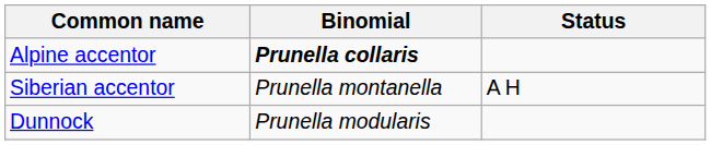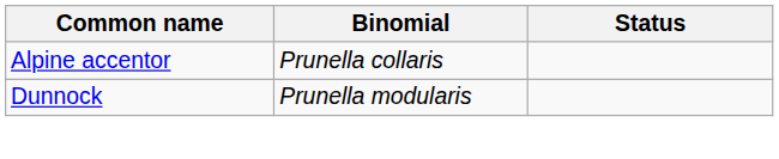Alpine accentor | Binomial: bold -> normal
- row: Siberian accentor | Prunella montanella | A H
